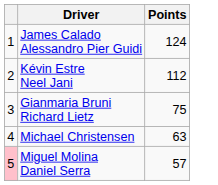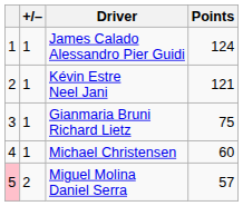+ column: +/– | 1 | 1 | 1 | 1 | 2
Kévin Estre Neel Jani | Points: 112 -> 121
Michael Christensen | Points: 63 -> 60
